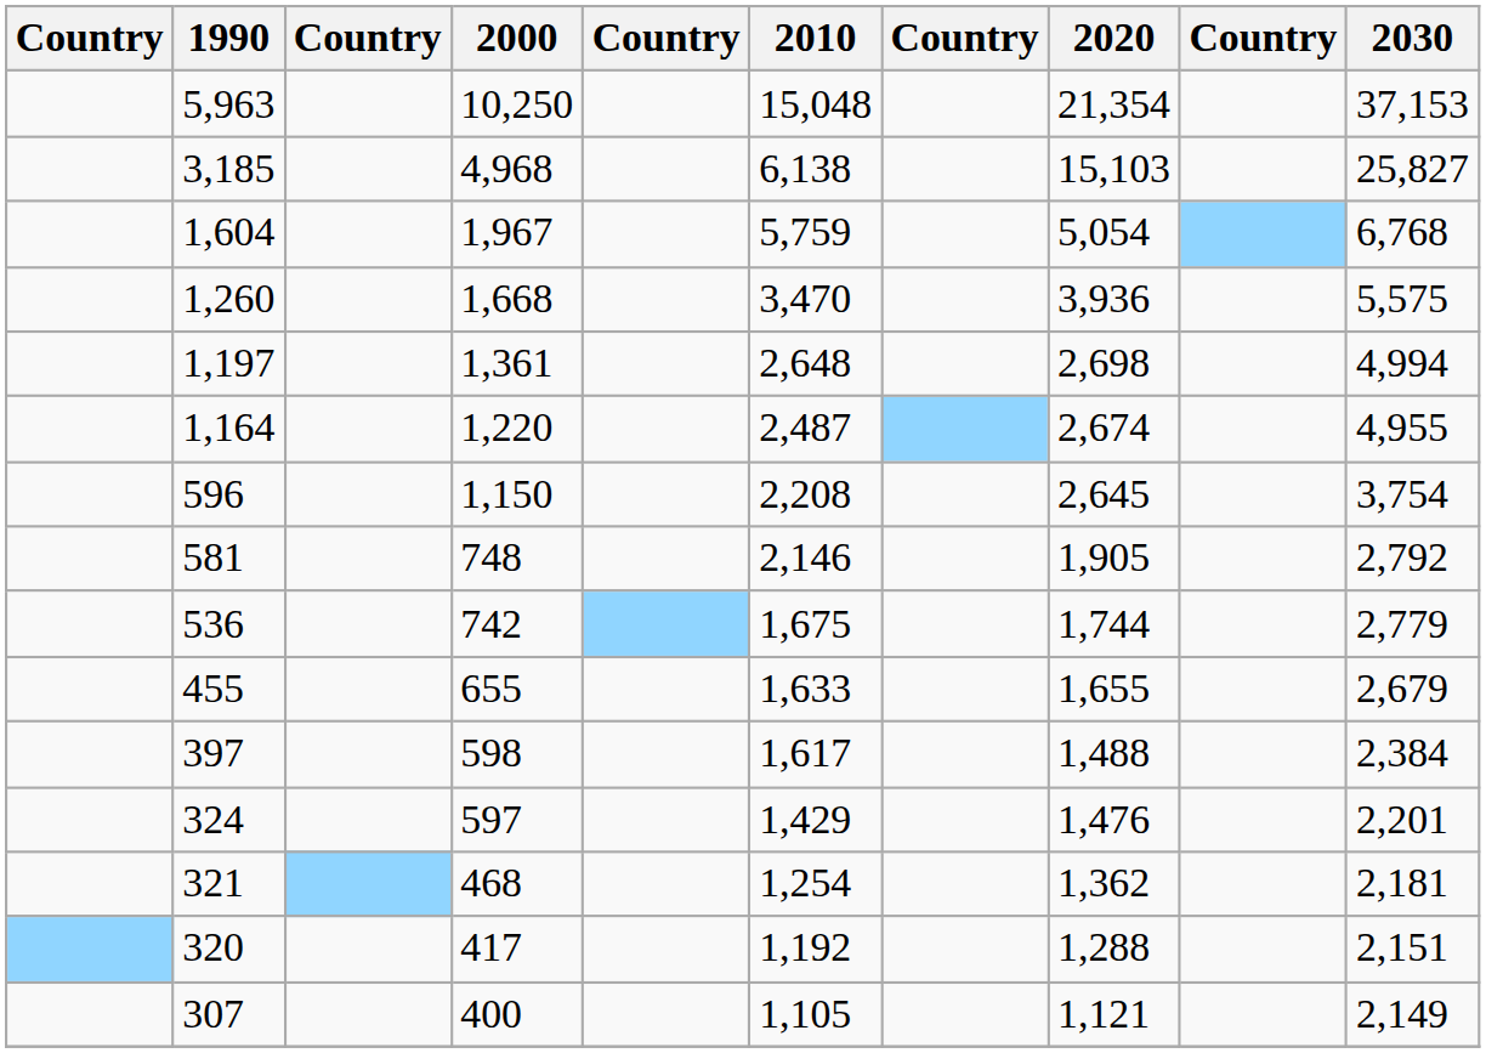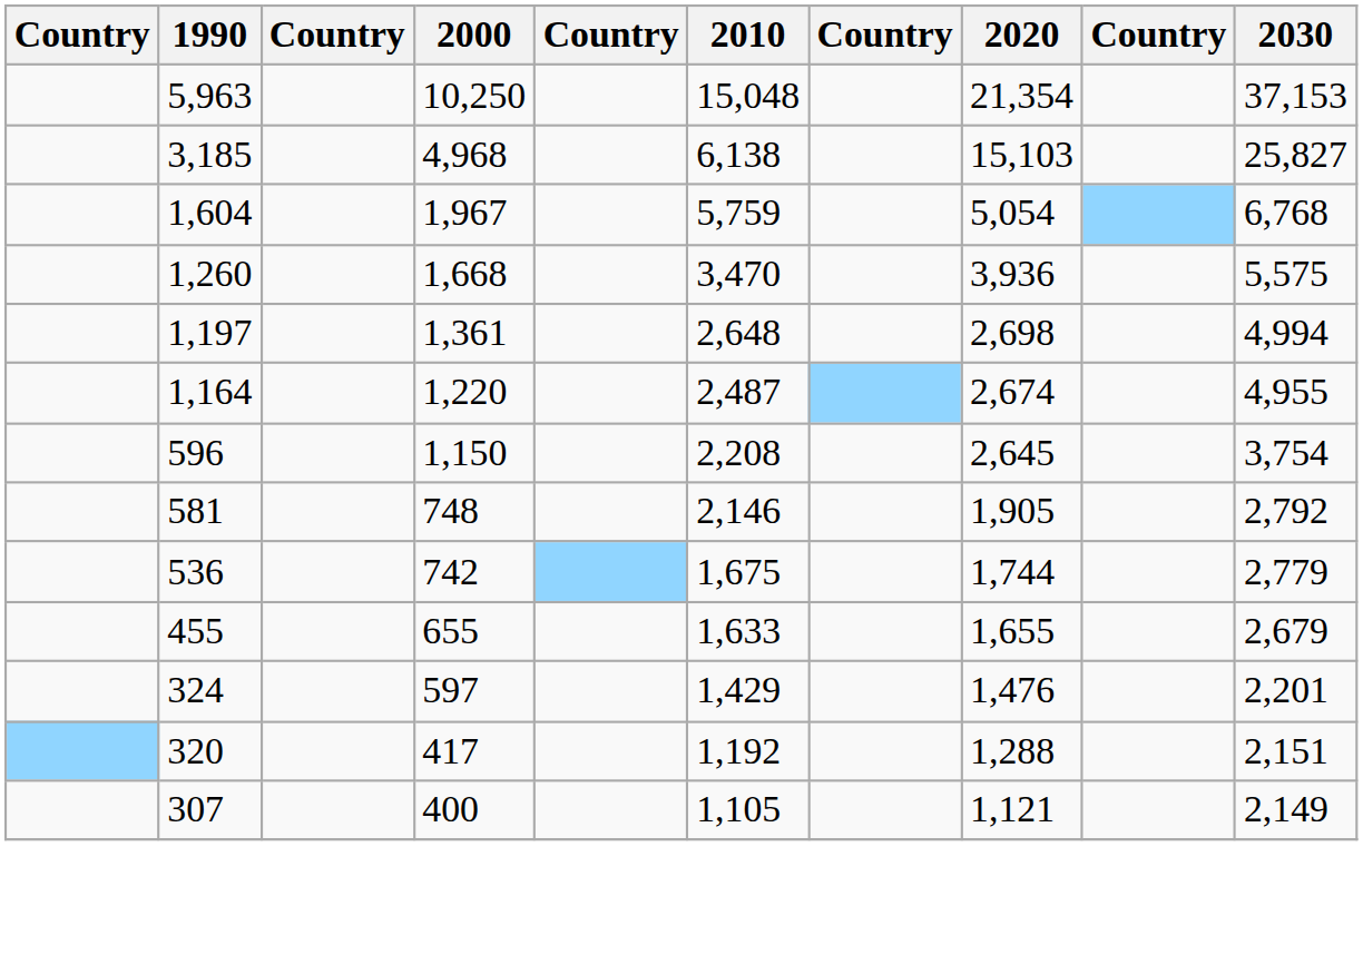- row: 397 | 598 | 1,617 | 1,488 | 2,384
- row: 321 | 468 | 1,254 | 1,362 | 2,181
